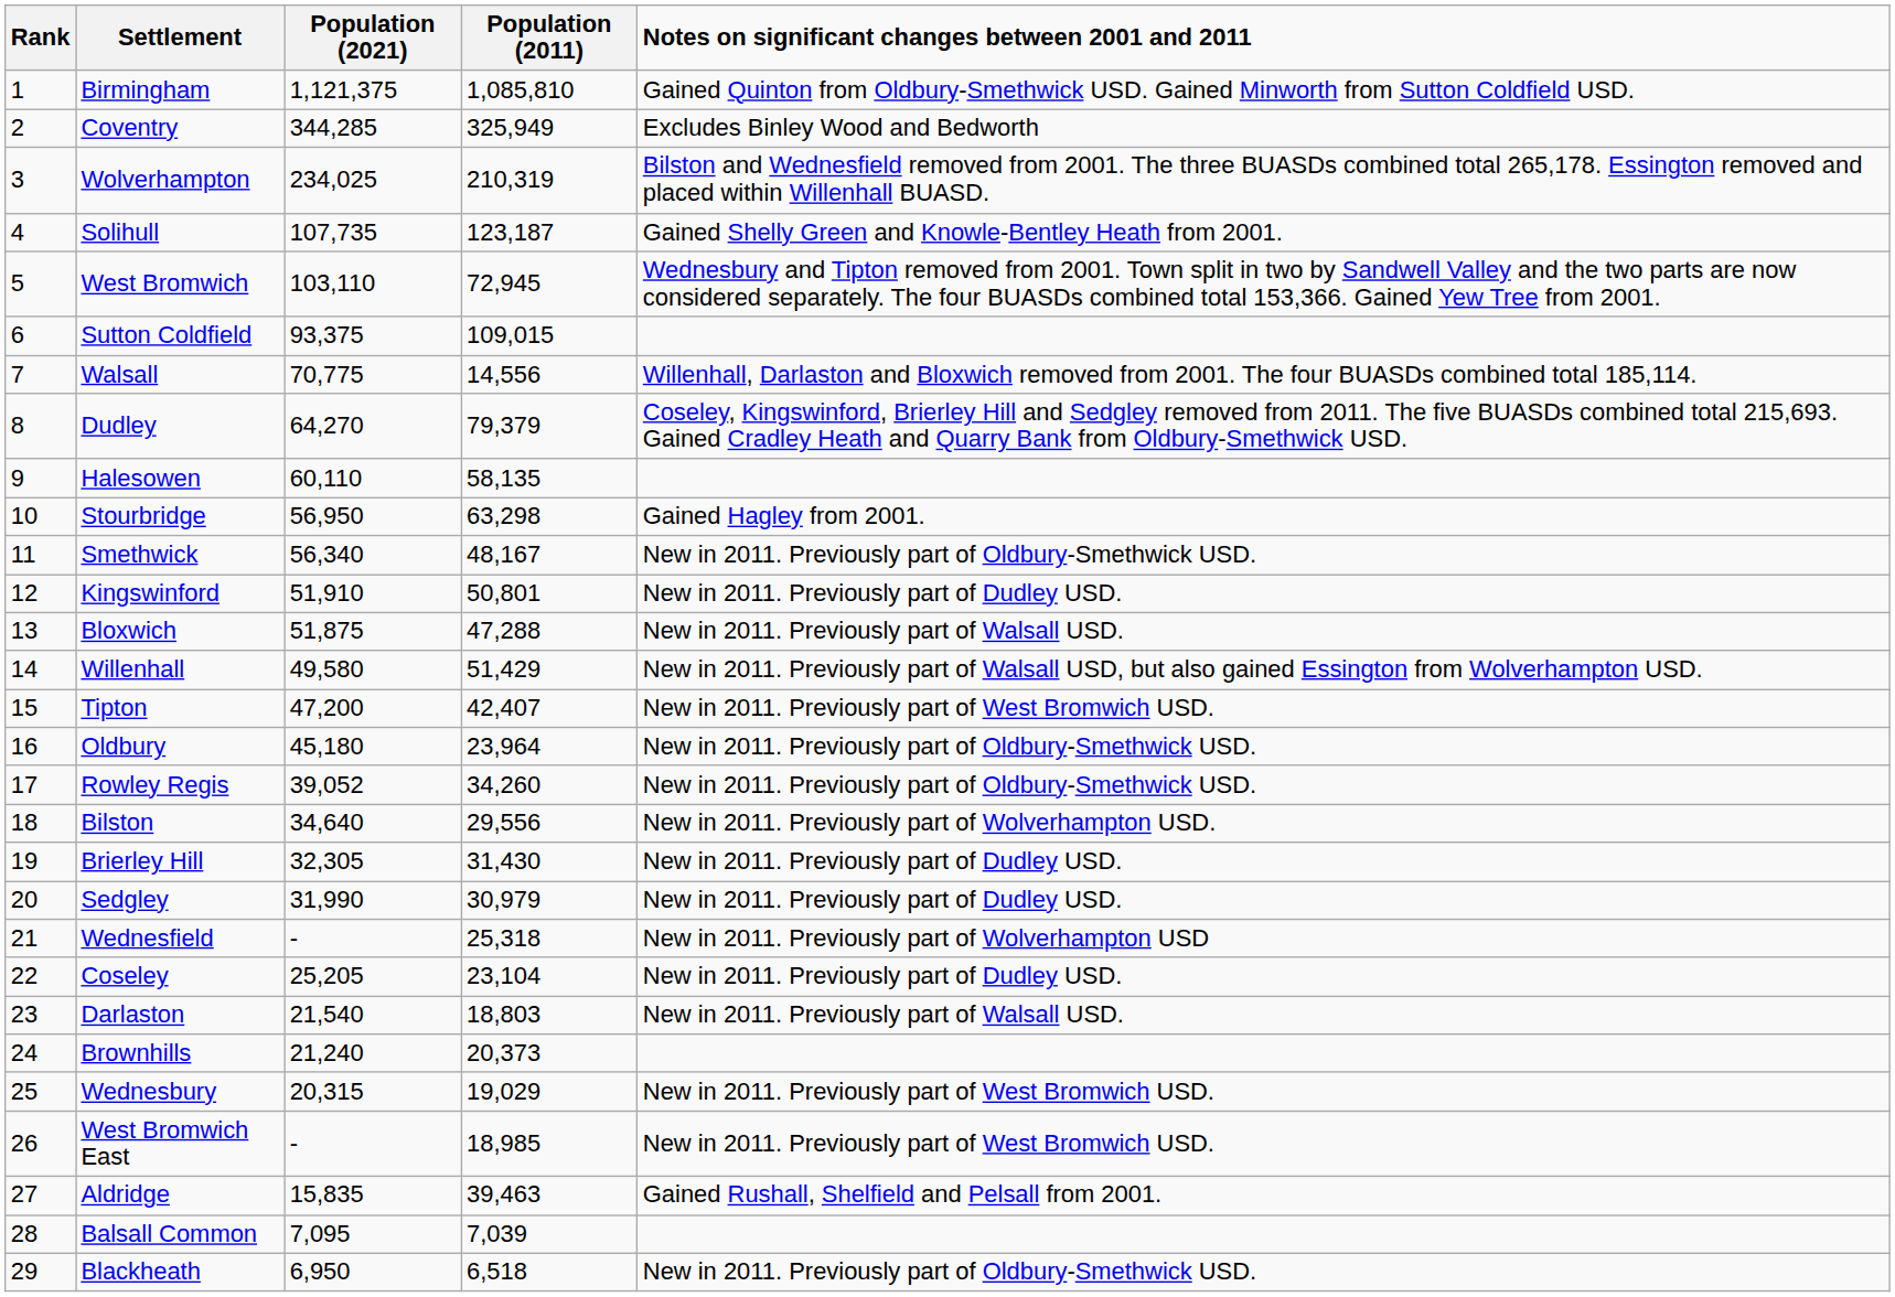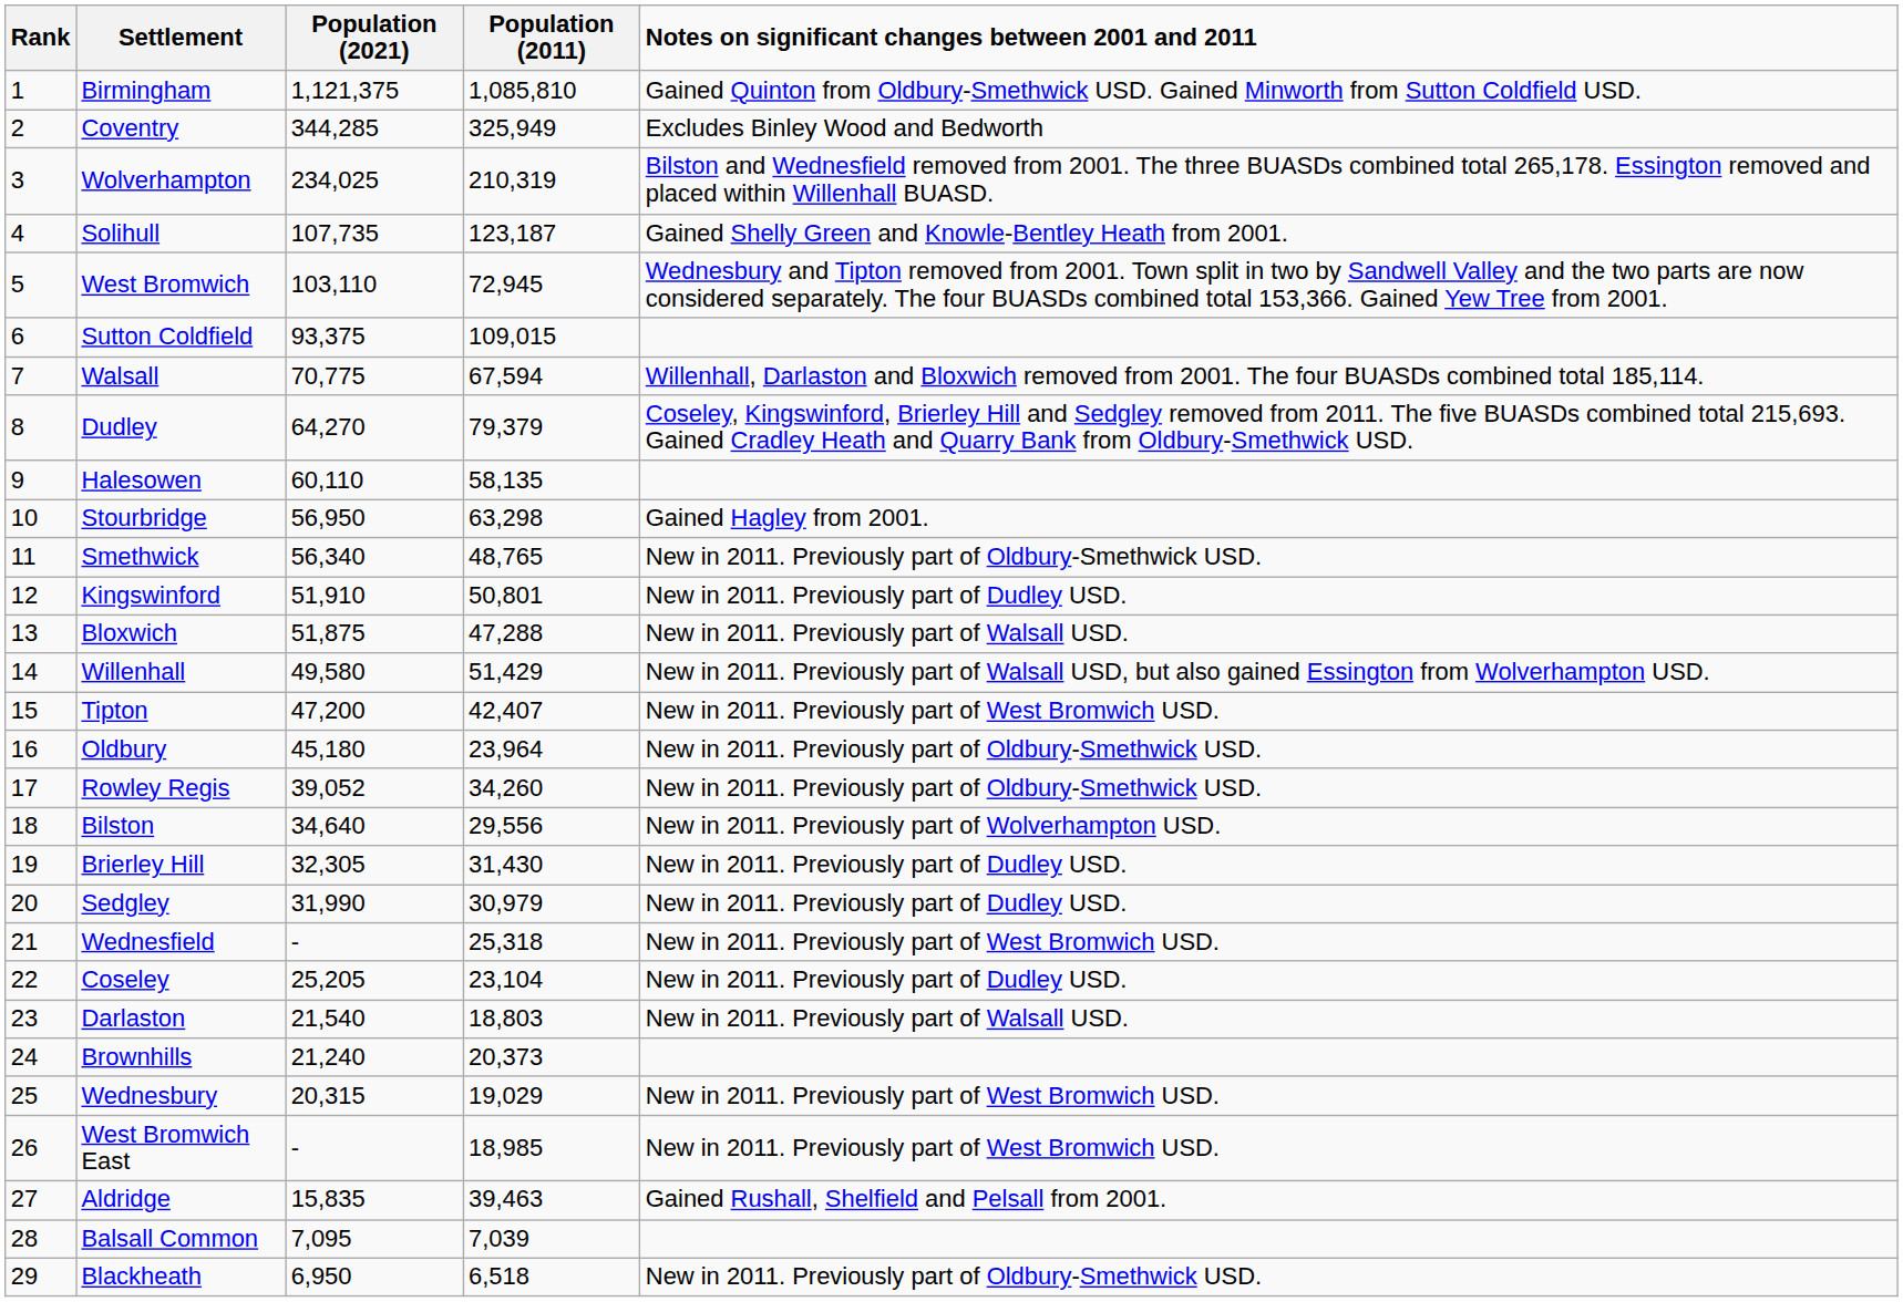Walsall | Population (2011): 14,556 -> 67,594
Smethwick | Population (2011): 48,167 -> 48,765
Wednesfield | Notes on significant changes between 2001 and 2011: New in 2011. Previously part of Wolverhampton USD -> New in 2011. Previously part of West Bromwich USD.
